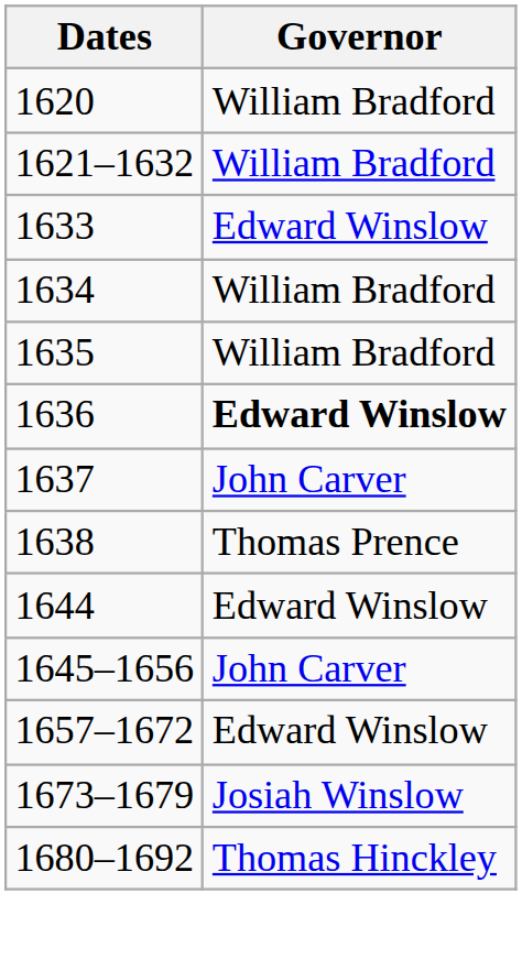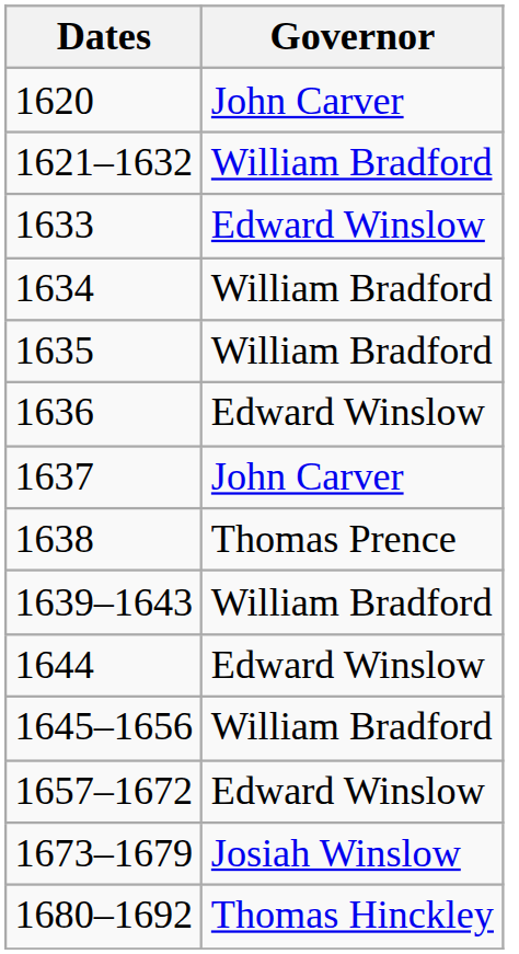1620 | Governor: William Bradford -> John Carver
1636 | Governor: bold -> normal
+ row: 1639–1643 | William Bradford
1645–1656 | Governor: John Carver -> William Bradford
